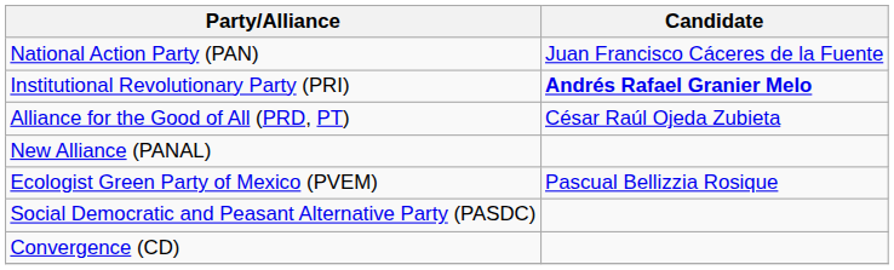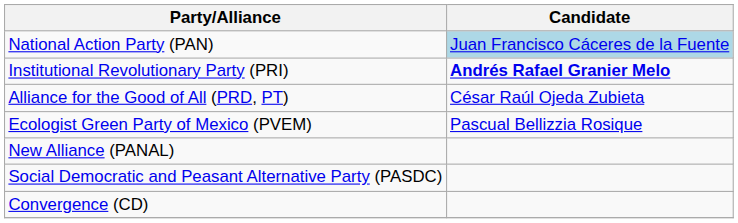National Action Party (PAN) | Candidate: no background -> lightblue background
rows swapped: Ecologist Green Party of Mexico (PVEM) <-> New Alliance (PANAL)
